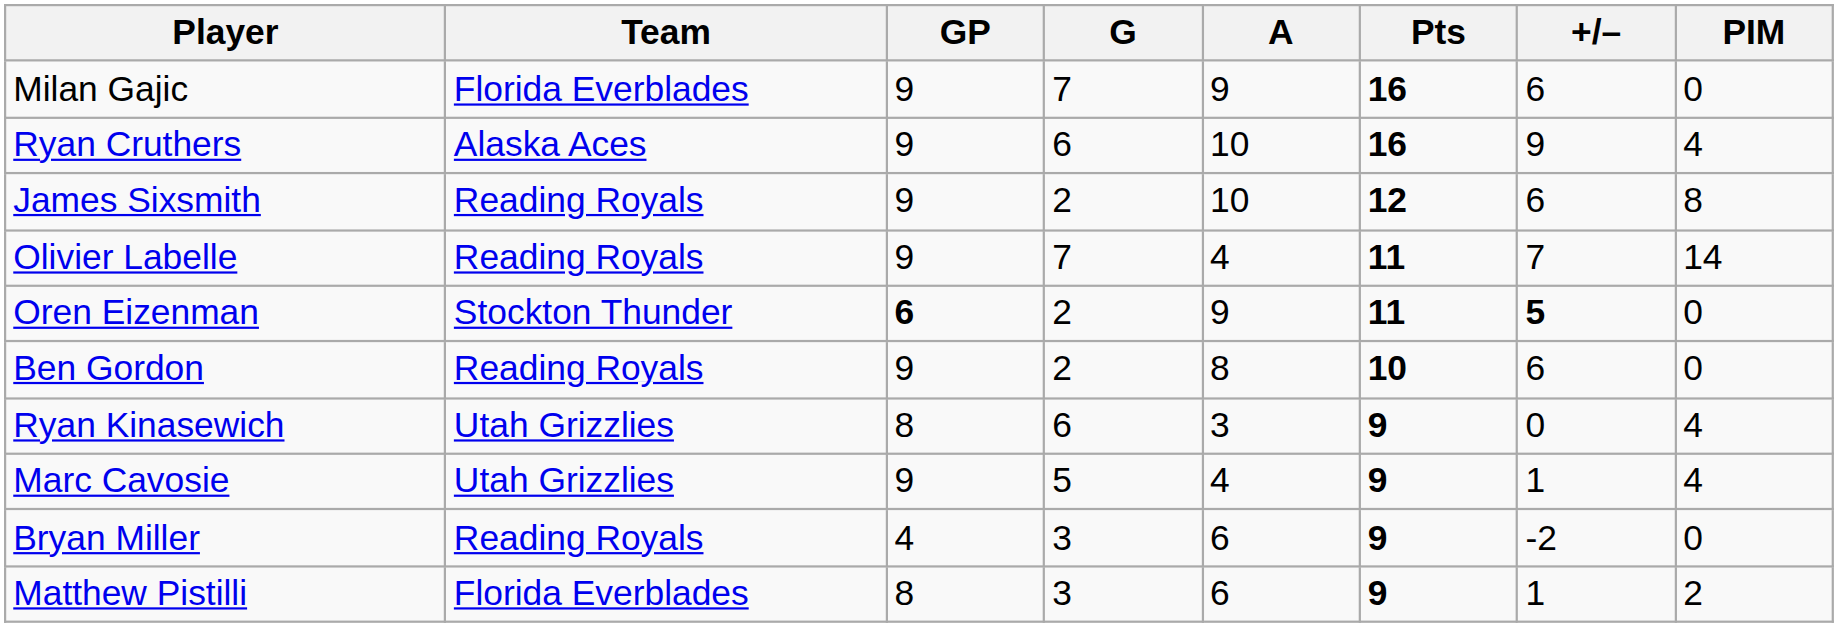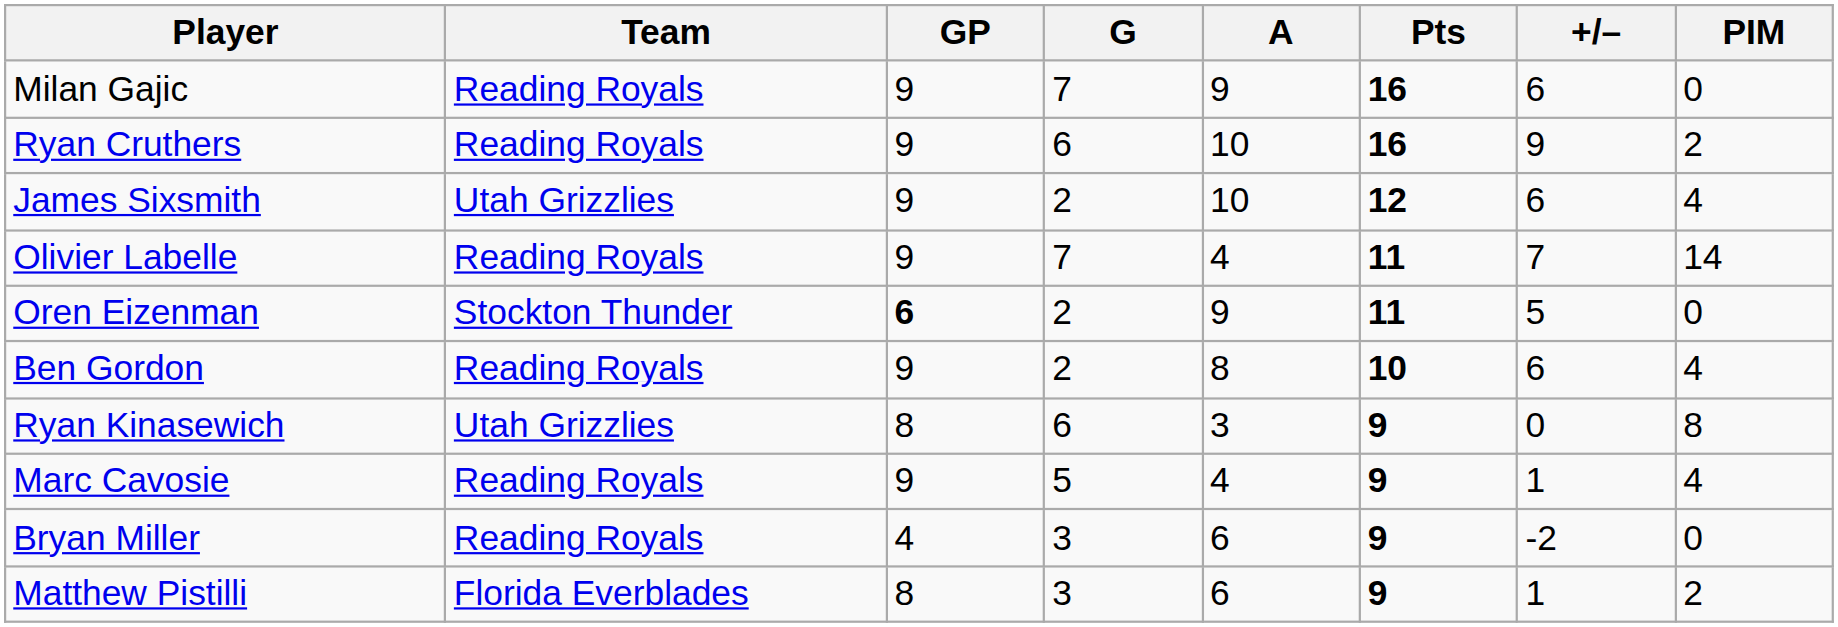Milan Gajic | Team: Florida Everblades -> Reading Royals
Ryan Cruthers | Team: Alaska Aces -> Reading Royals
Ryan Cruthers | PIM: 4 -> 2
James Sixsmith | Team: Reading Royals -> Utah Grizzlies
James Sixsmith | PIM: 8 -> 4
Oren Eizenman | +/–: bold -> normal
Ben Gordon | PIM: 0 -> 4
Ryan Kinasewich | PIM: 4 -> 8
Marc Cavosie | Team: Utah Grizzlies -> Reading Royals
